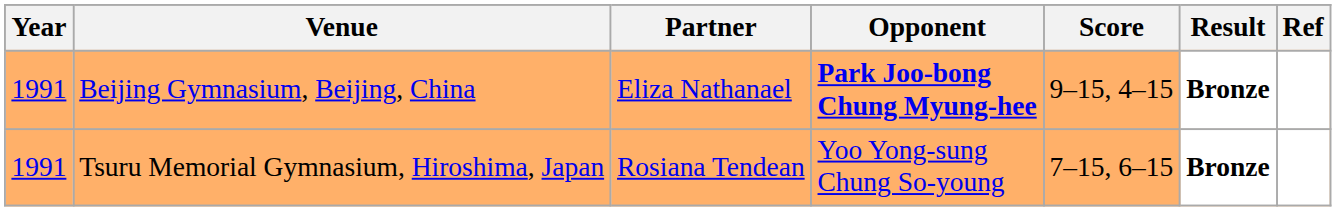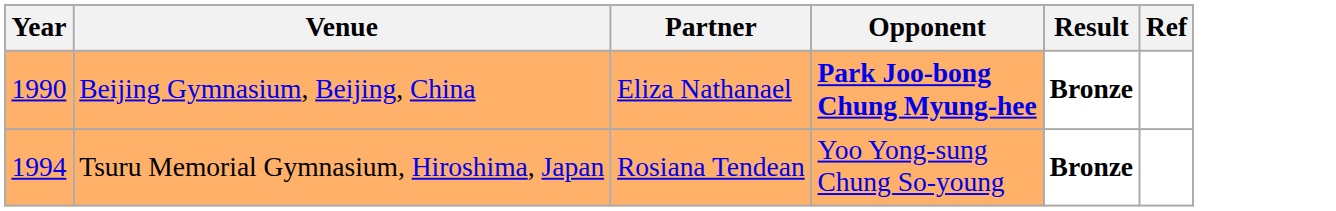- column: Score | 9–15, 4–15 | 7–15, 6–15
Beijing Gymnasium, Beijing, China | Year: 1991 -> 1990
Tsuru Memorial Gymnasium, Hiroshima, Japan | Year: 1991 -> 1994
